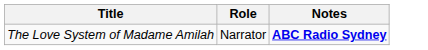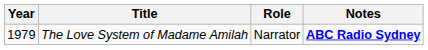+ column: Year | 1979
